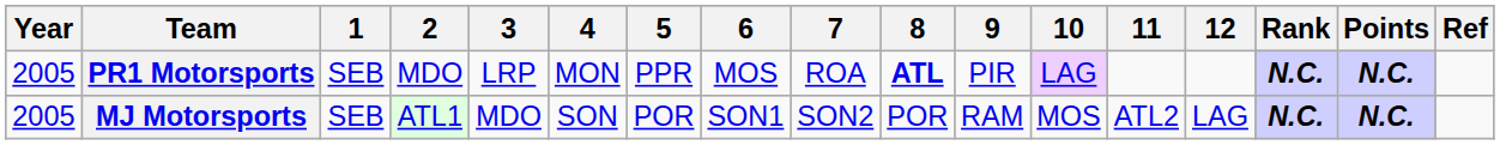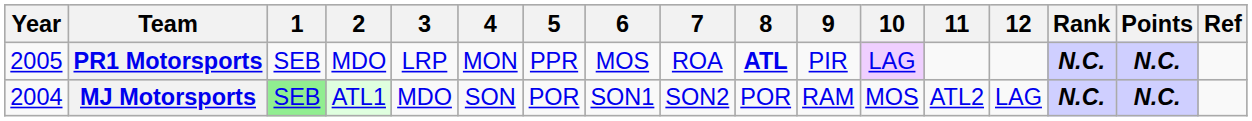MJ Motorsports | Year: 2005 -> 2004
MJ Motorsports | 1: no background -> lightgreen background
